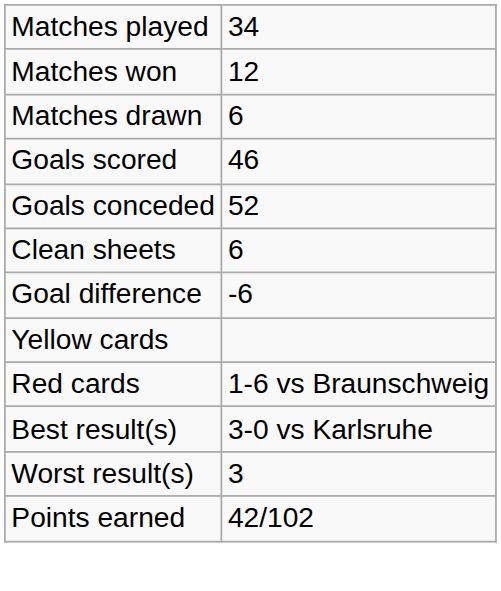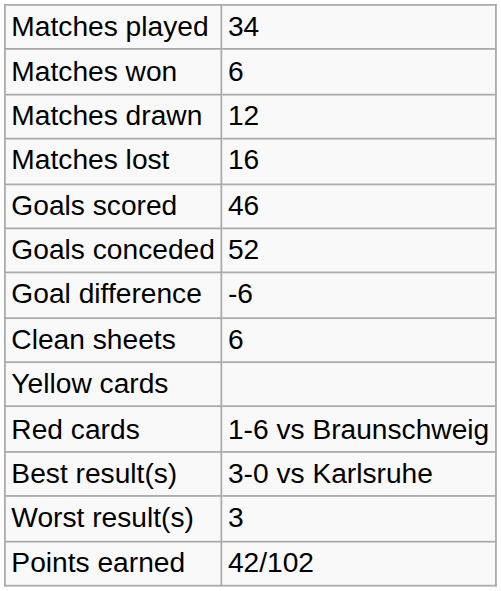Matches won | column 2: 12 -> 6
Matches drawn | column 2: 6 -> 12
+ row: Matches lost | 16
rows swapped: Goal difference <-> Clean sheets
